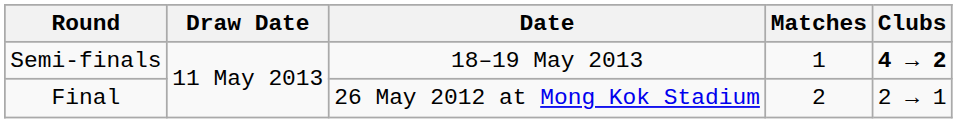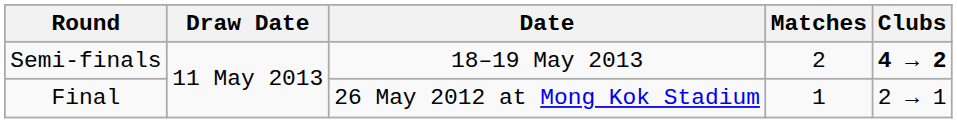Semi-finals | Matches: 1 -> 2
Final | Matches: 2 -> 1
